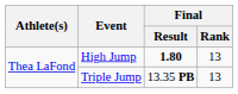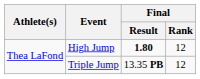High Jump | Final / Rank: 13 -> 12
Triple Jump | Final / Rank: 13 -> 12
